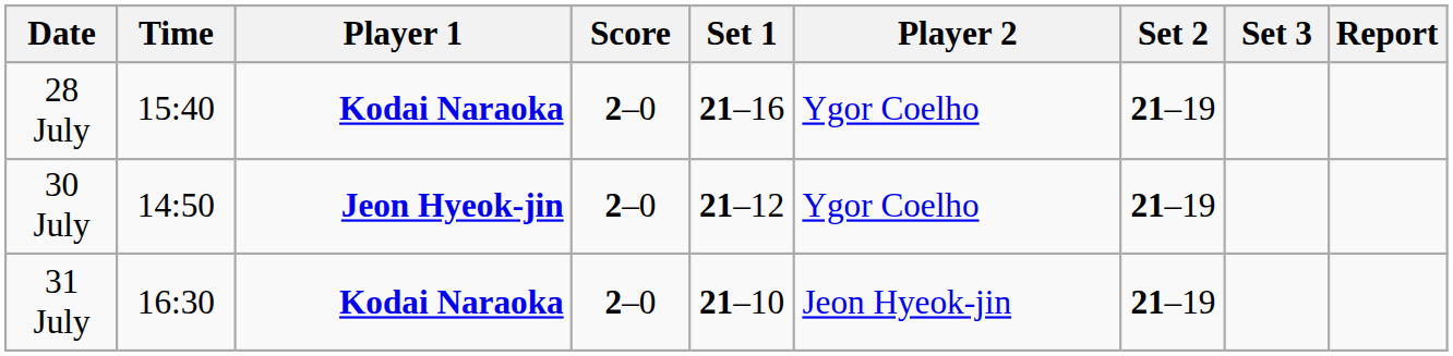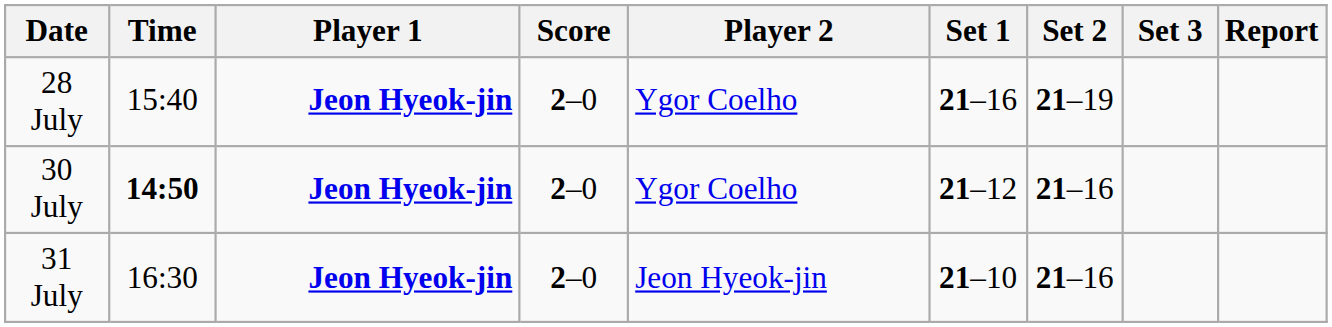columns swapped: Player 2 <-> Set 1
28 July | Player 1: Kodai Naraoka -> Jeon Hyeok-jin
30 July | Time: normal -> bold
30 July | Set 2: 21–19 -> 21–16
31 July | Player 1: Kodai Naraoka -> Jeon Hyeok-jin
31 July | Set 2: 21–19 -> 21–16
